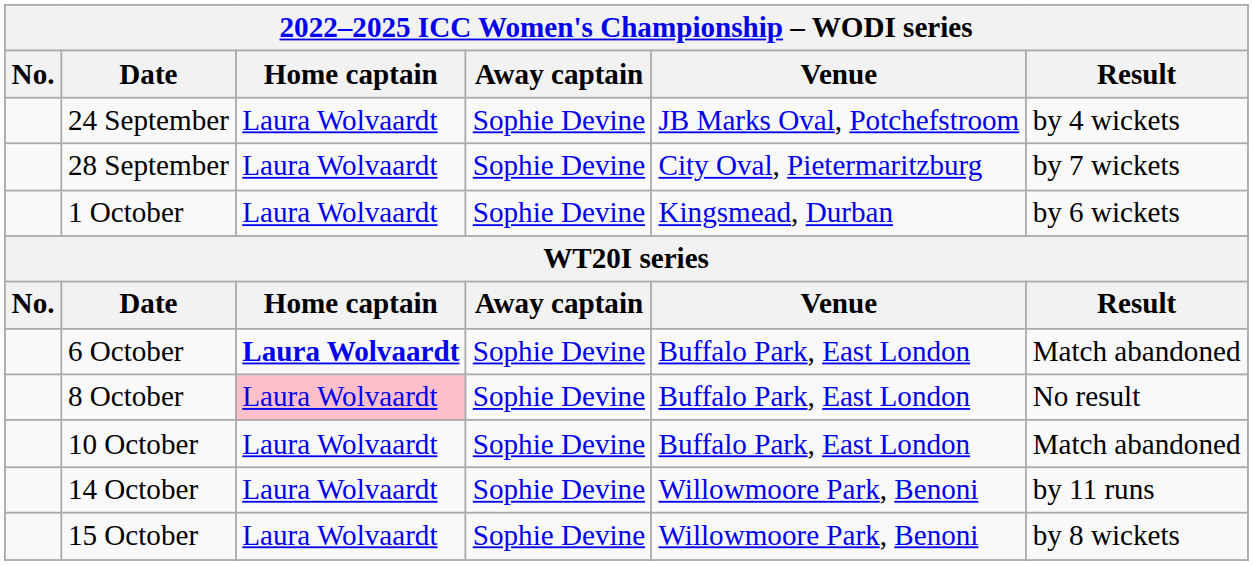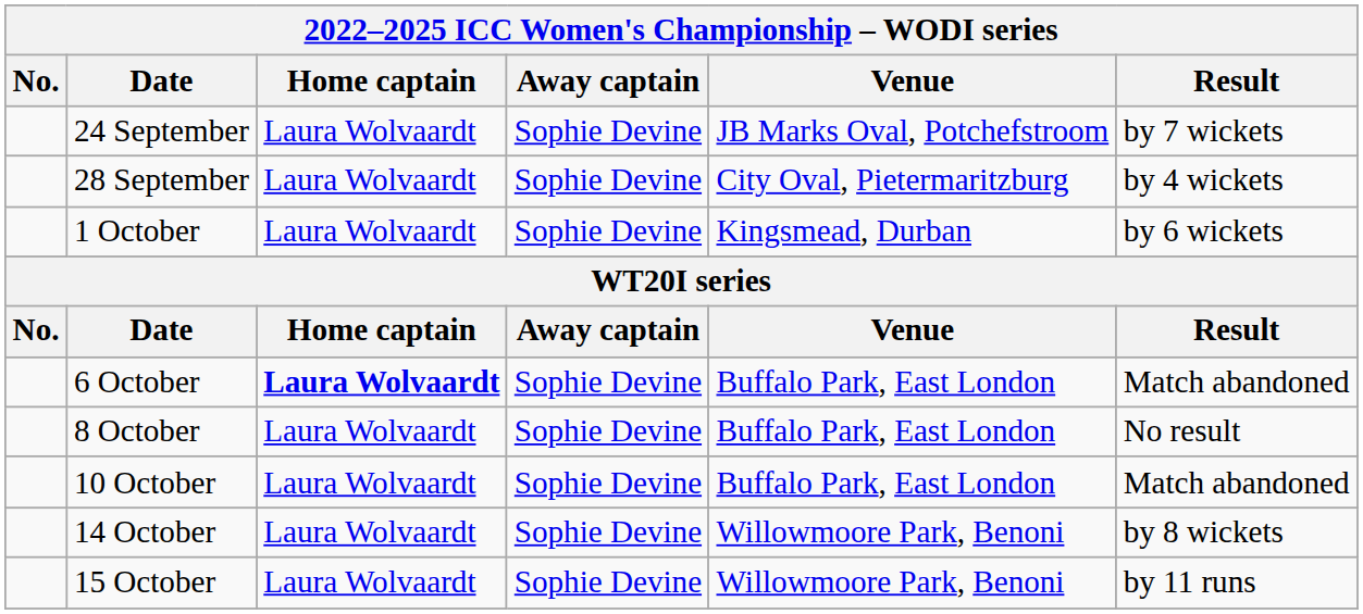24 September | Result: by 4 wickets -> by 7 wickets
28 September | Result: by 7 wickets -> by 4 wickets
8 October | Home captain: pink background -> no background
14 October | Result: by 11 runs -> by 8 wickets
15 October | Result: by 8 wickets -> by 11 runs
